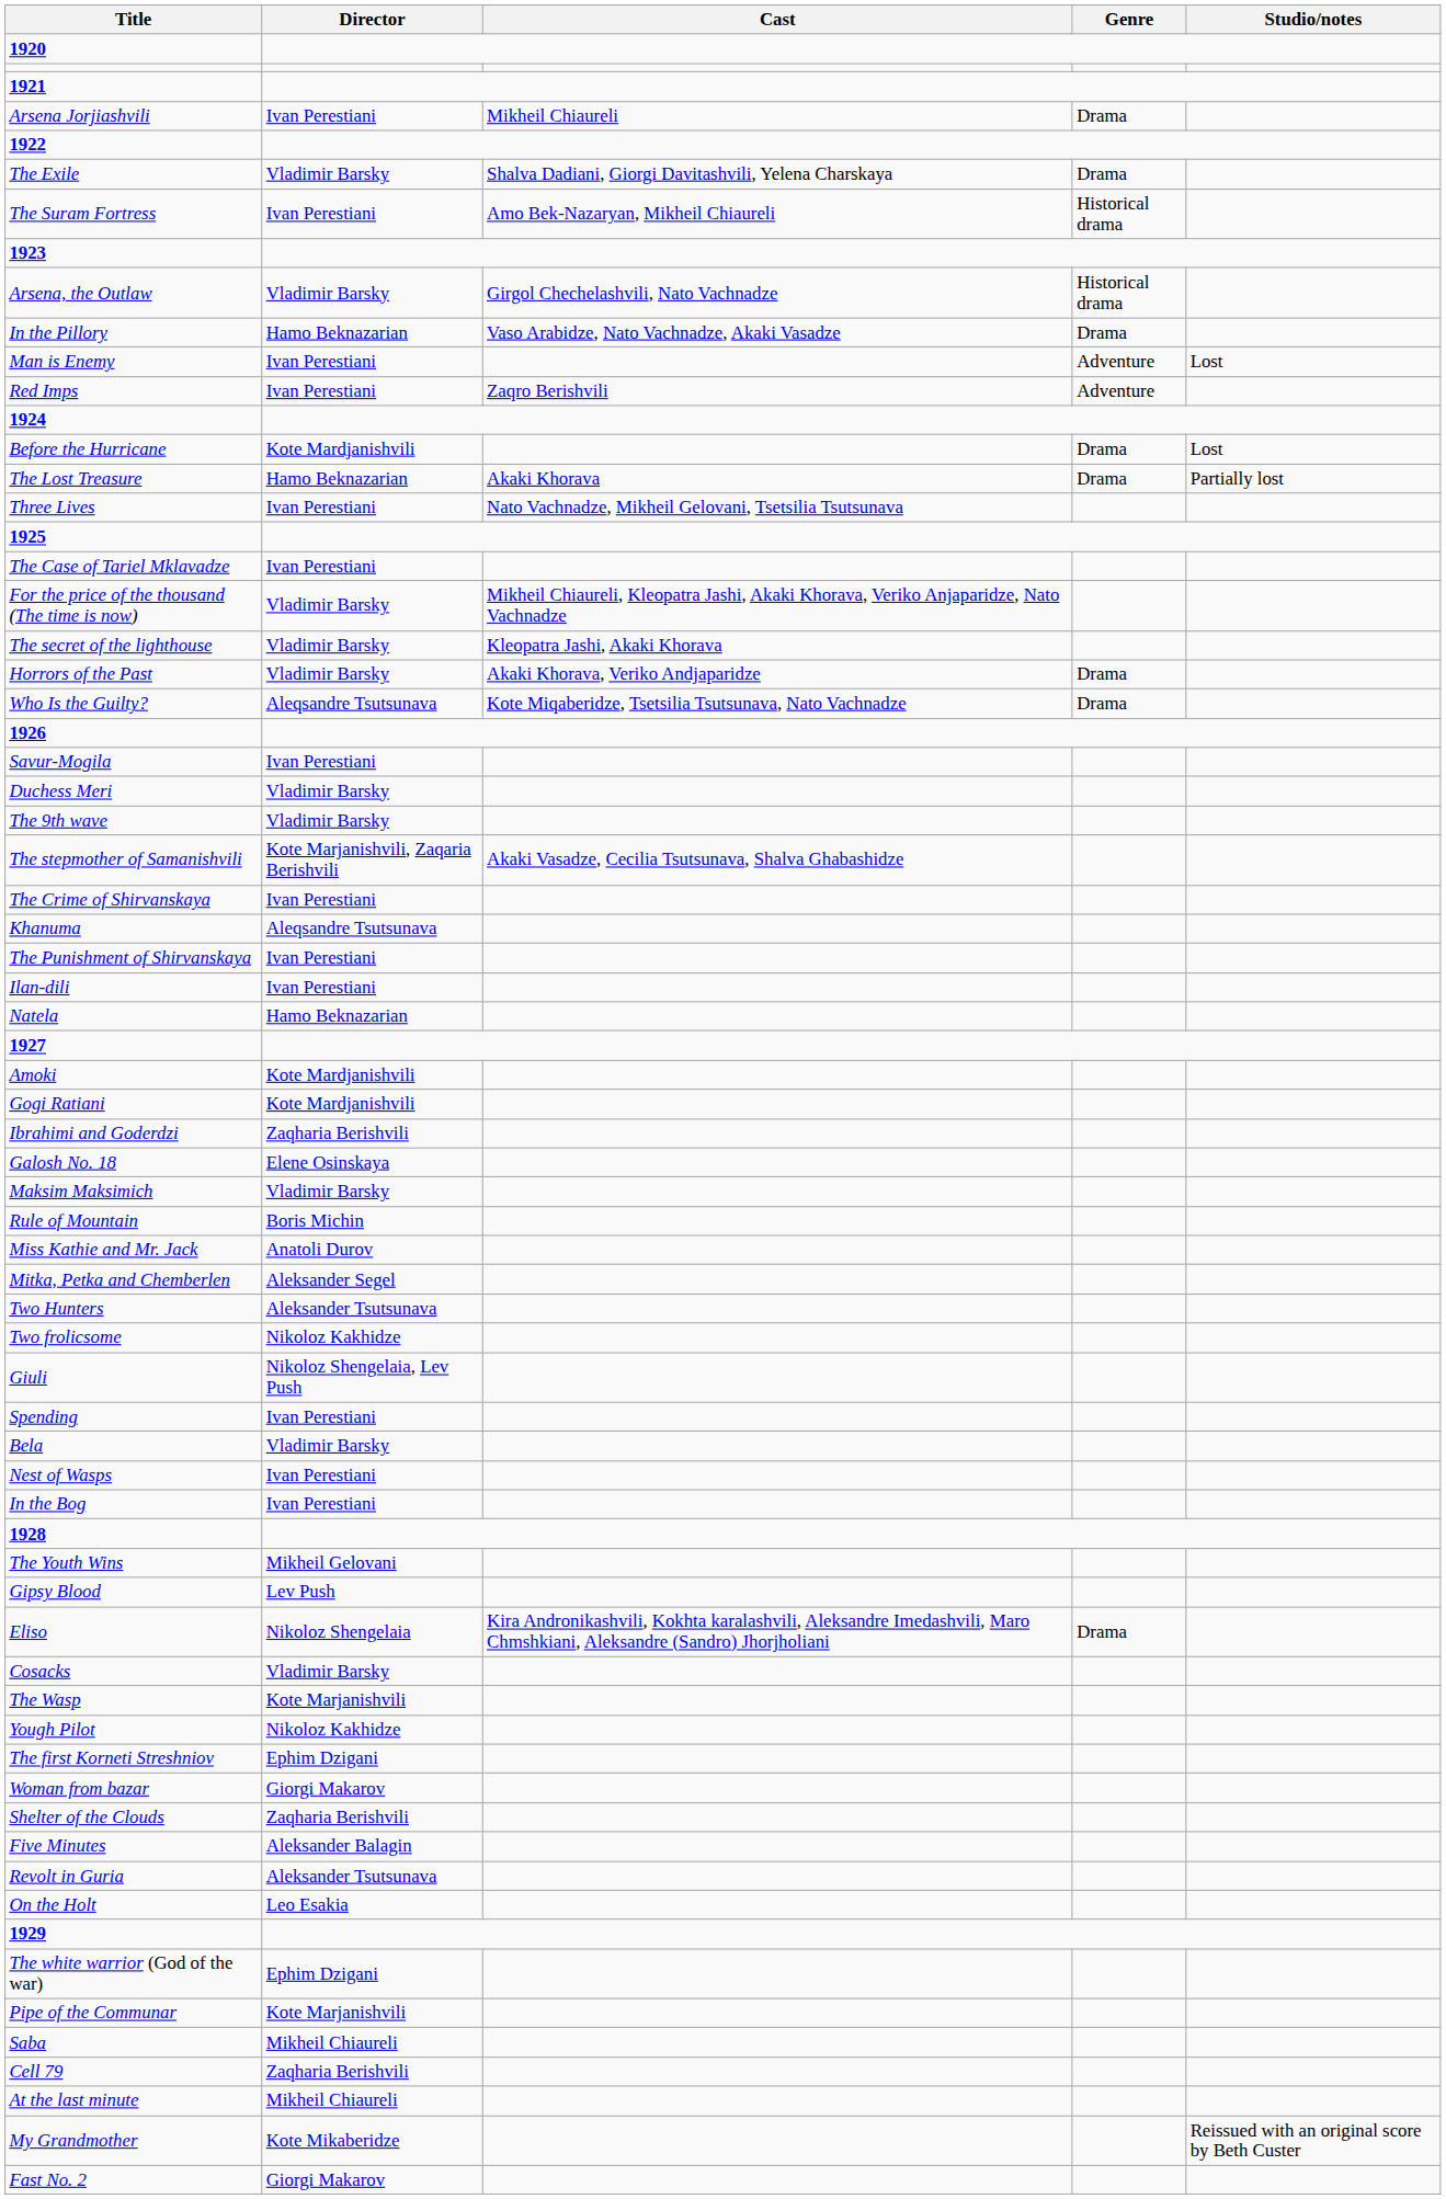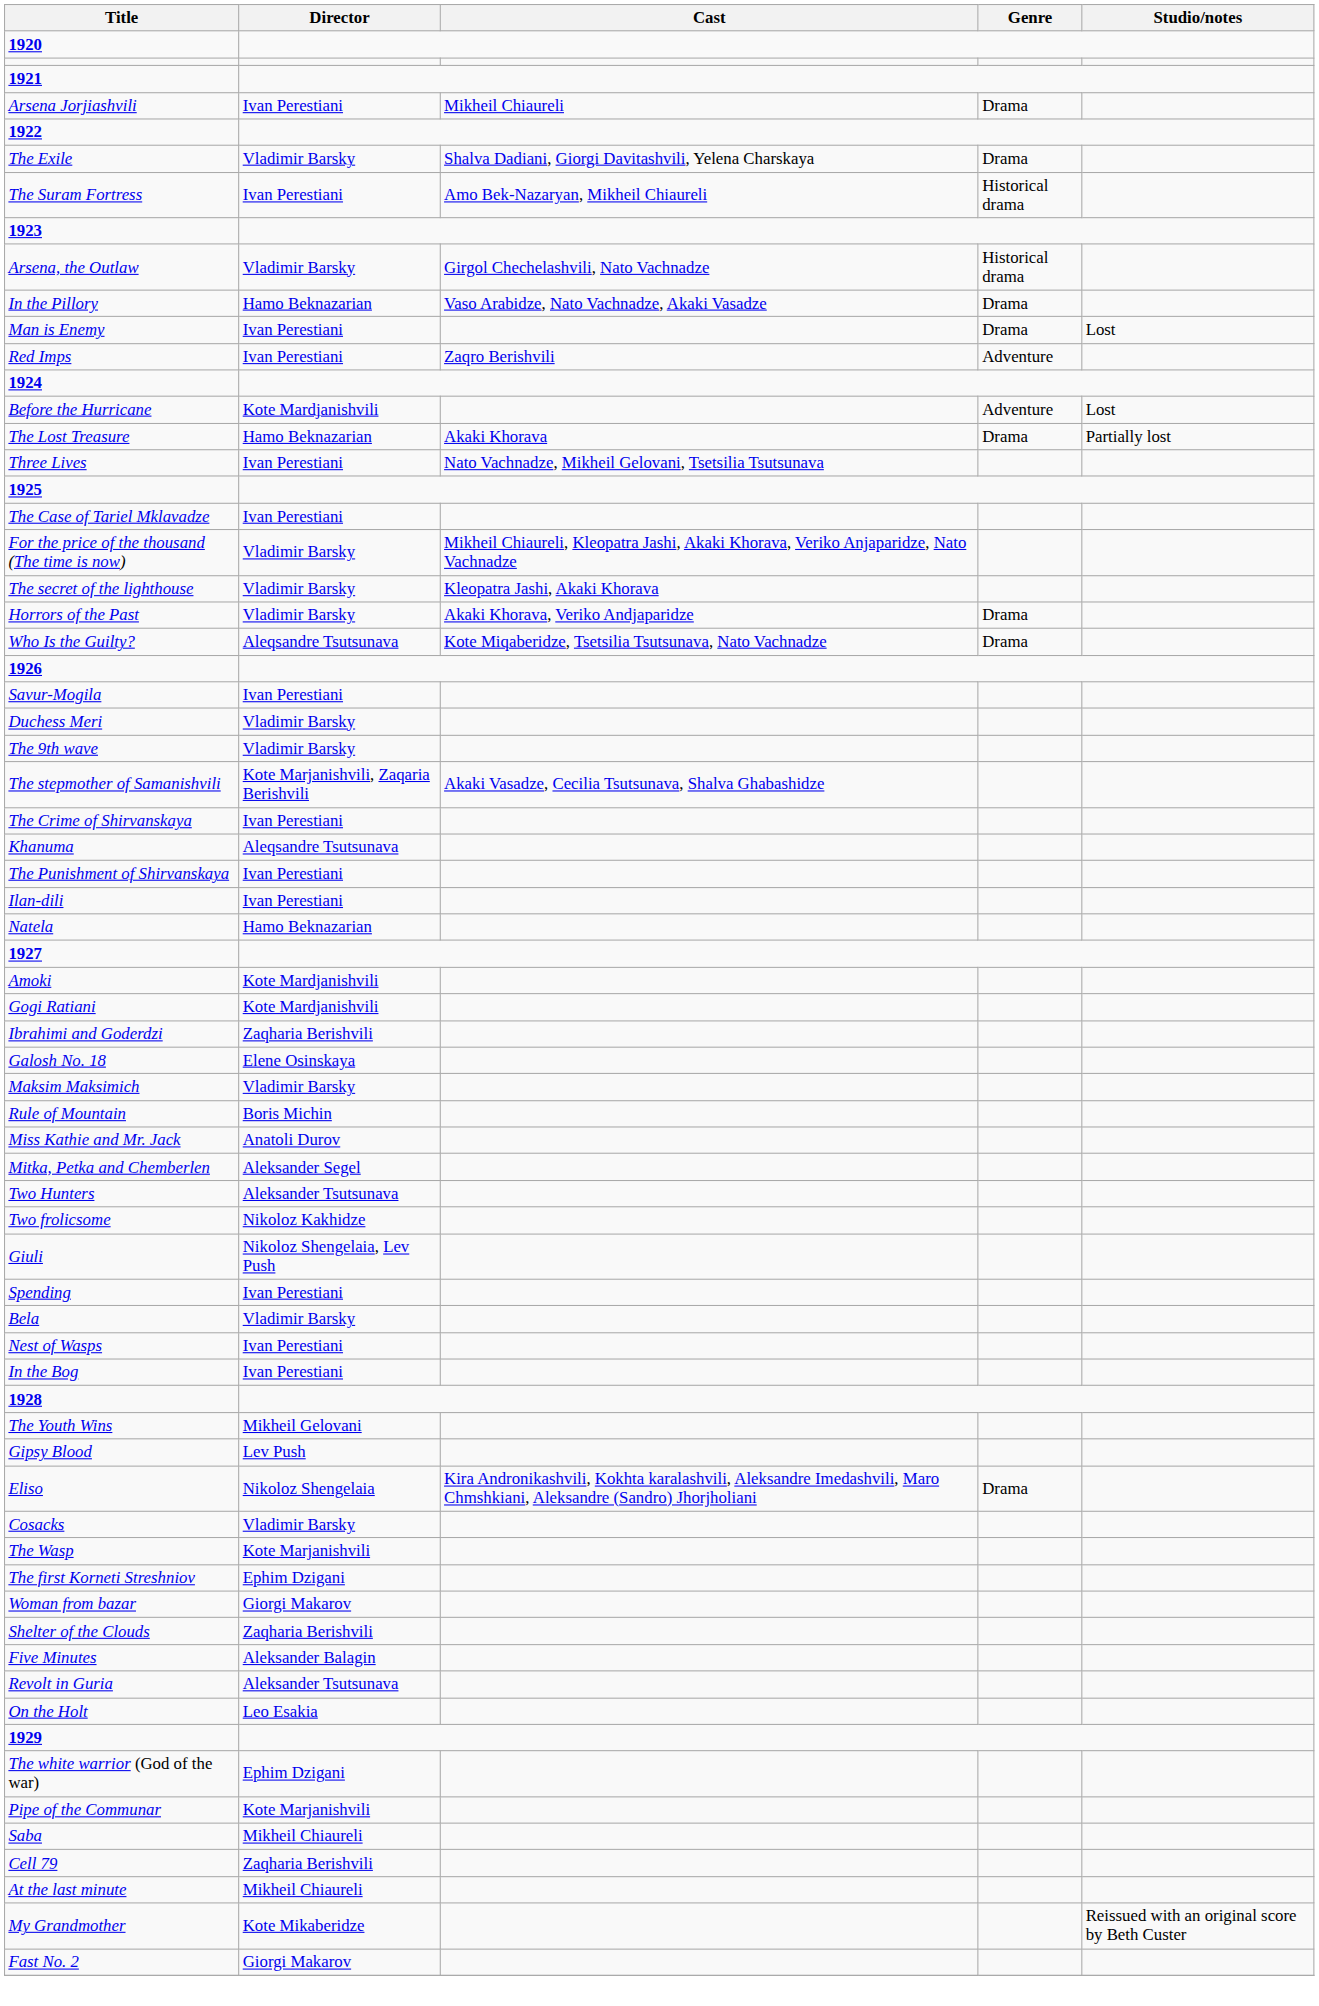Man is Enemy | Genre: Adventure -> Drama
Before the Hurricane | Genre: Drama -> Adventure
- row: Yough Pilot | Nikoloz Kakhidze
